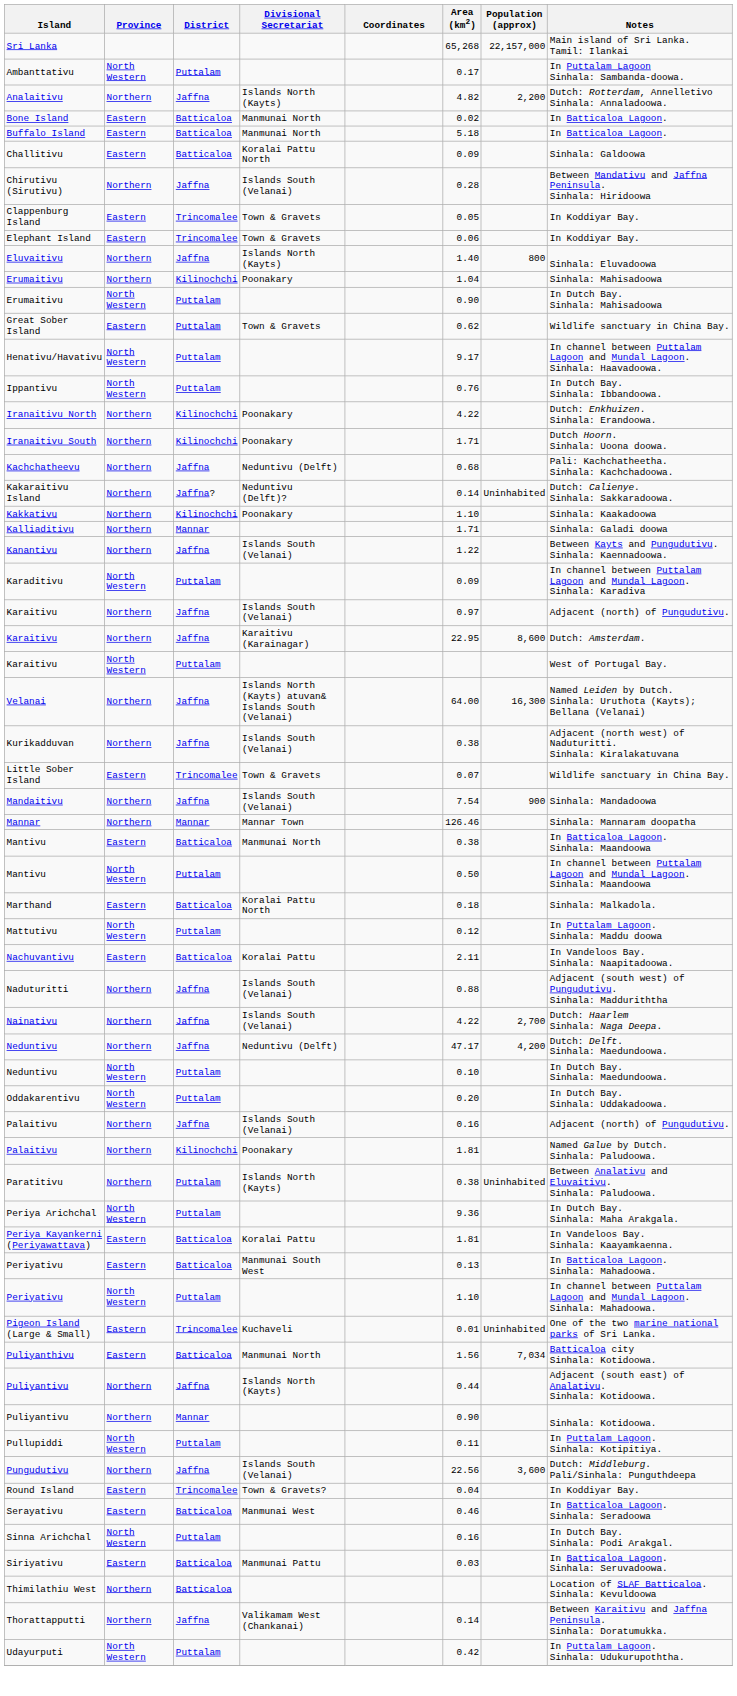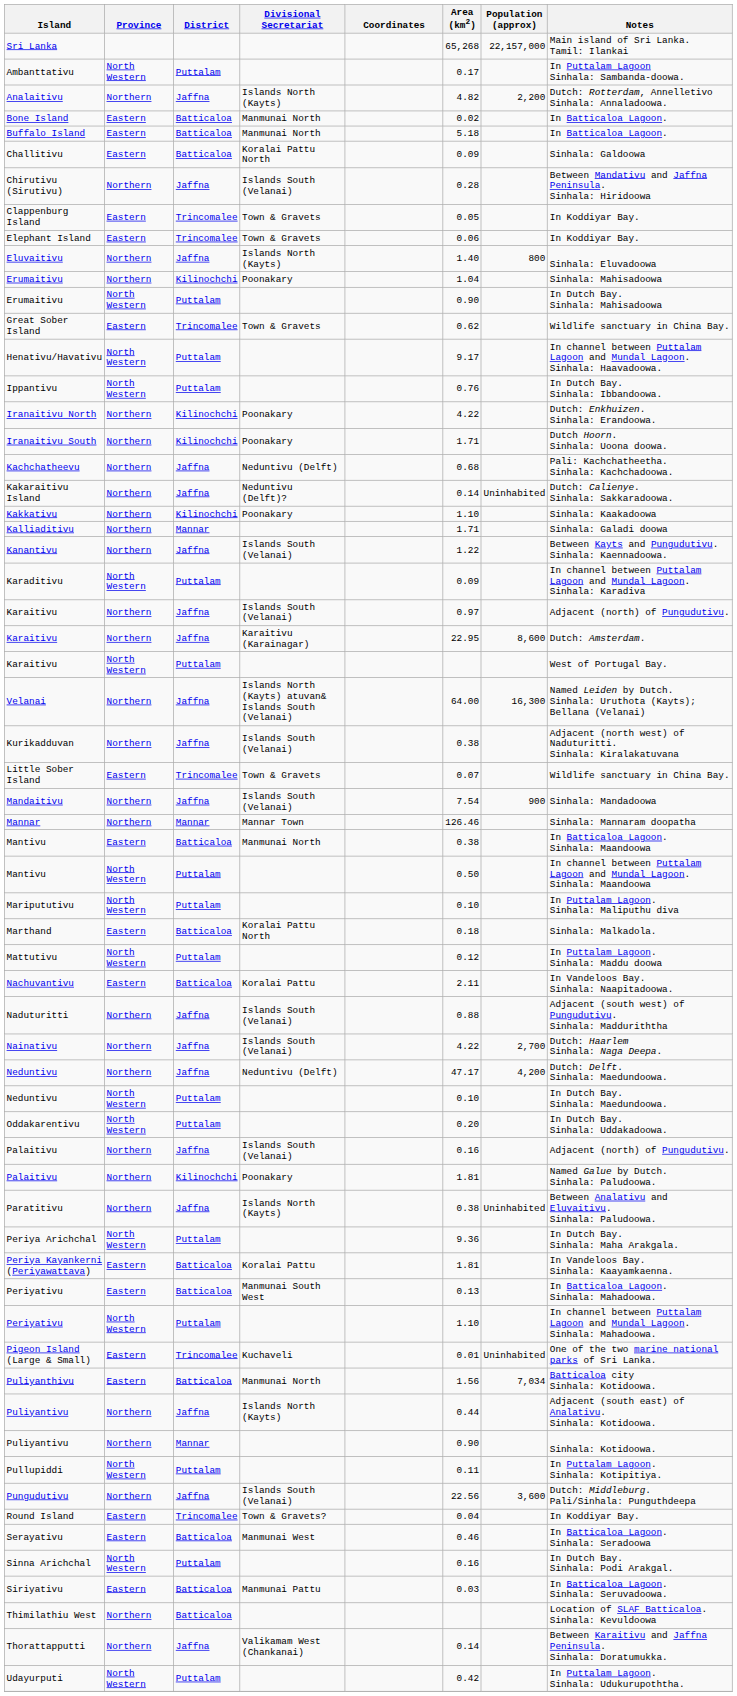Great Sober Island | District: Puttalam -> Trincomalee
Kakaraitivu Island | District: Jaffna? -> Jaffna
+ row: Maripututivu | North Western | Puttalam | 0.10 | In Puttalam Lagoon. Sinhala: Maliputhu diva
Paratitivu | District: Puttalam -> Jaffna
